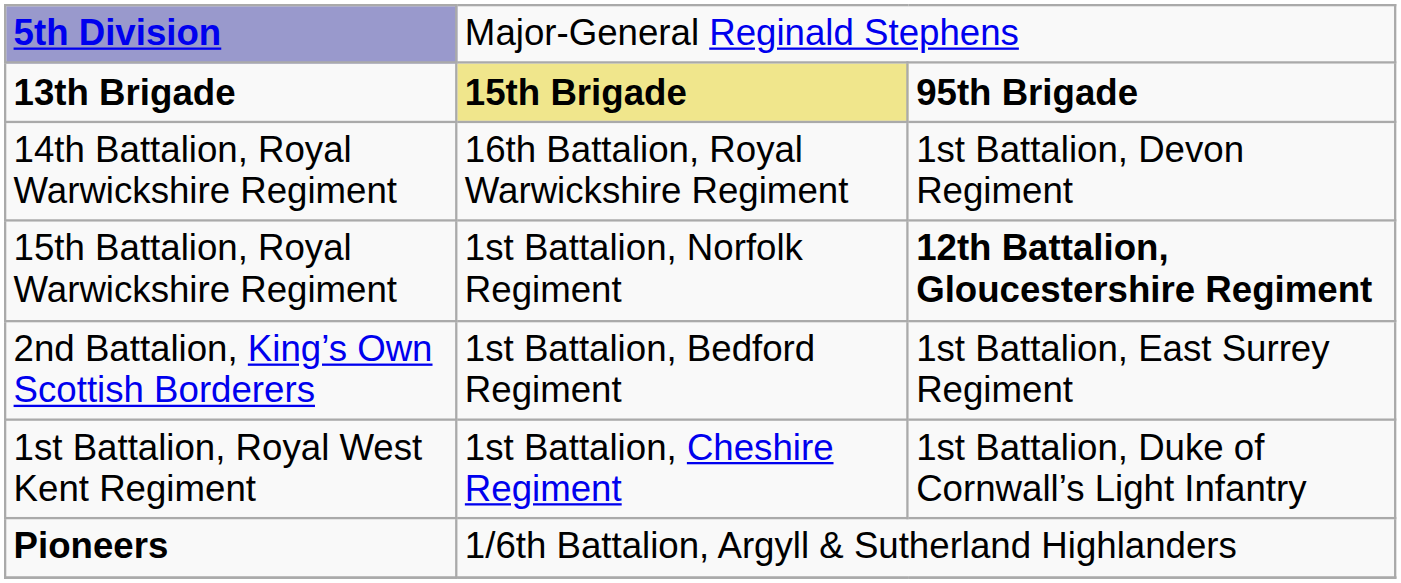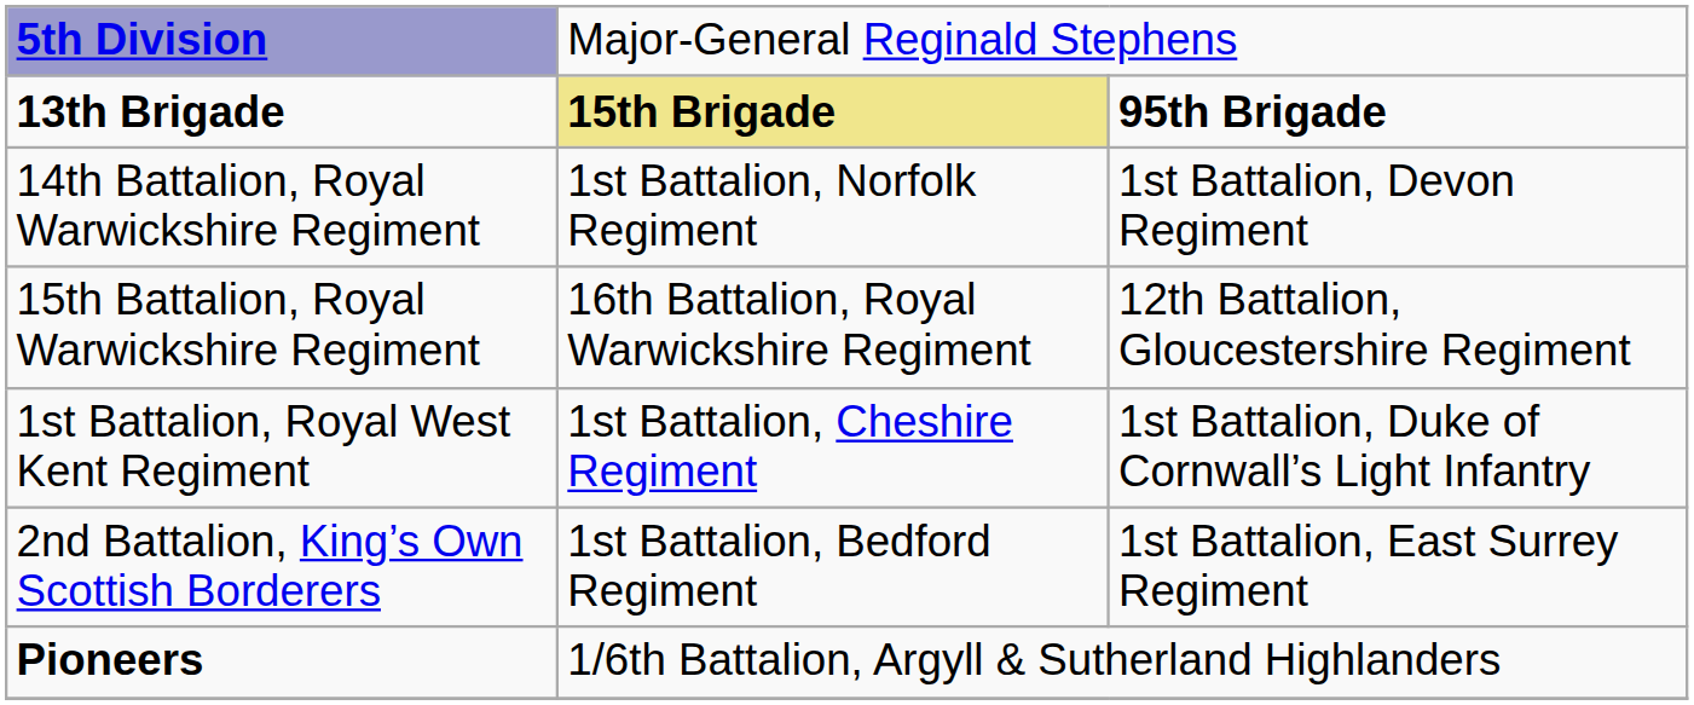14th Battalion, Royal Warwickshire Regiment | column 2: 16th Battalion, Royal Warwickshire Regiment -> 1st Battalion, Norfolk Regiment
15th Battalion, Royal Warwickshire Regiment | column 2: 1st Battalion, Norfolk Regiment -> 16th Battalion, Royal Warwickshire Regiment
15th Battalion, Royal Warwickshire Regiment | column 3: bold -> normal
rows swapped: 2nd Battalion, King’s Own Scottish Borderers <-> 1st Battalion, Royal West Kent Regiment
